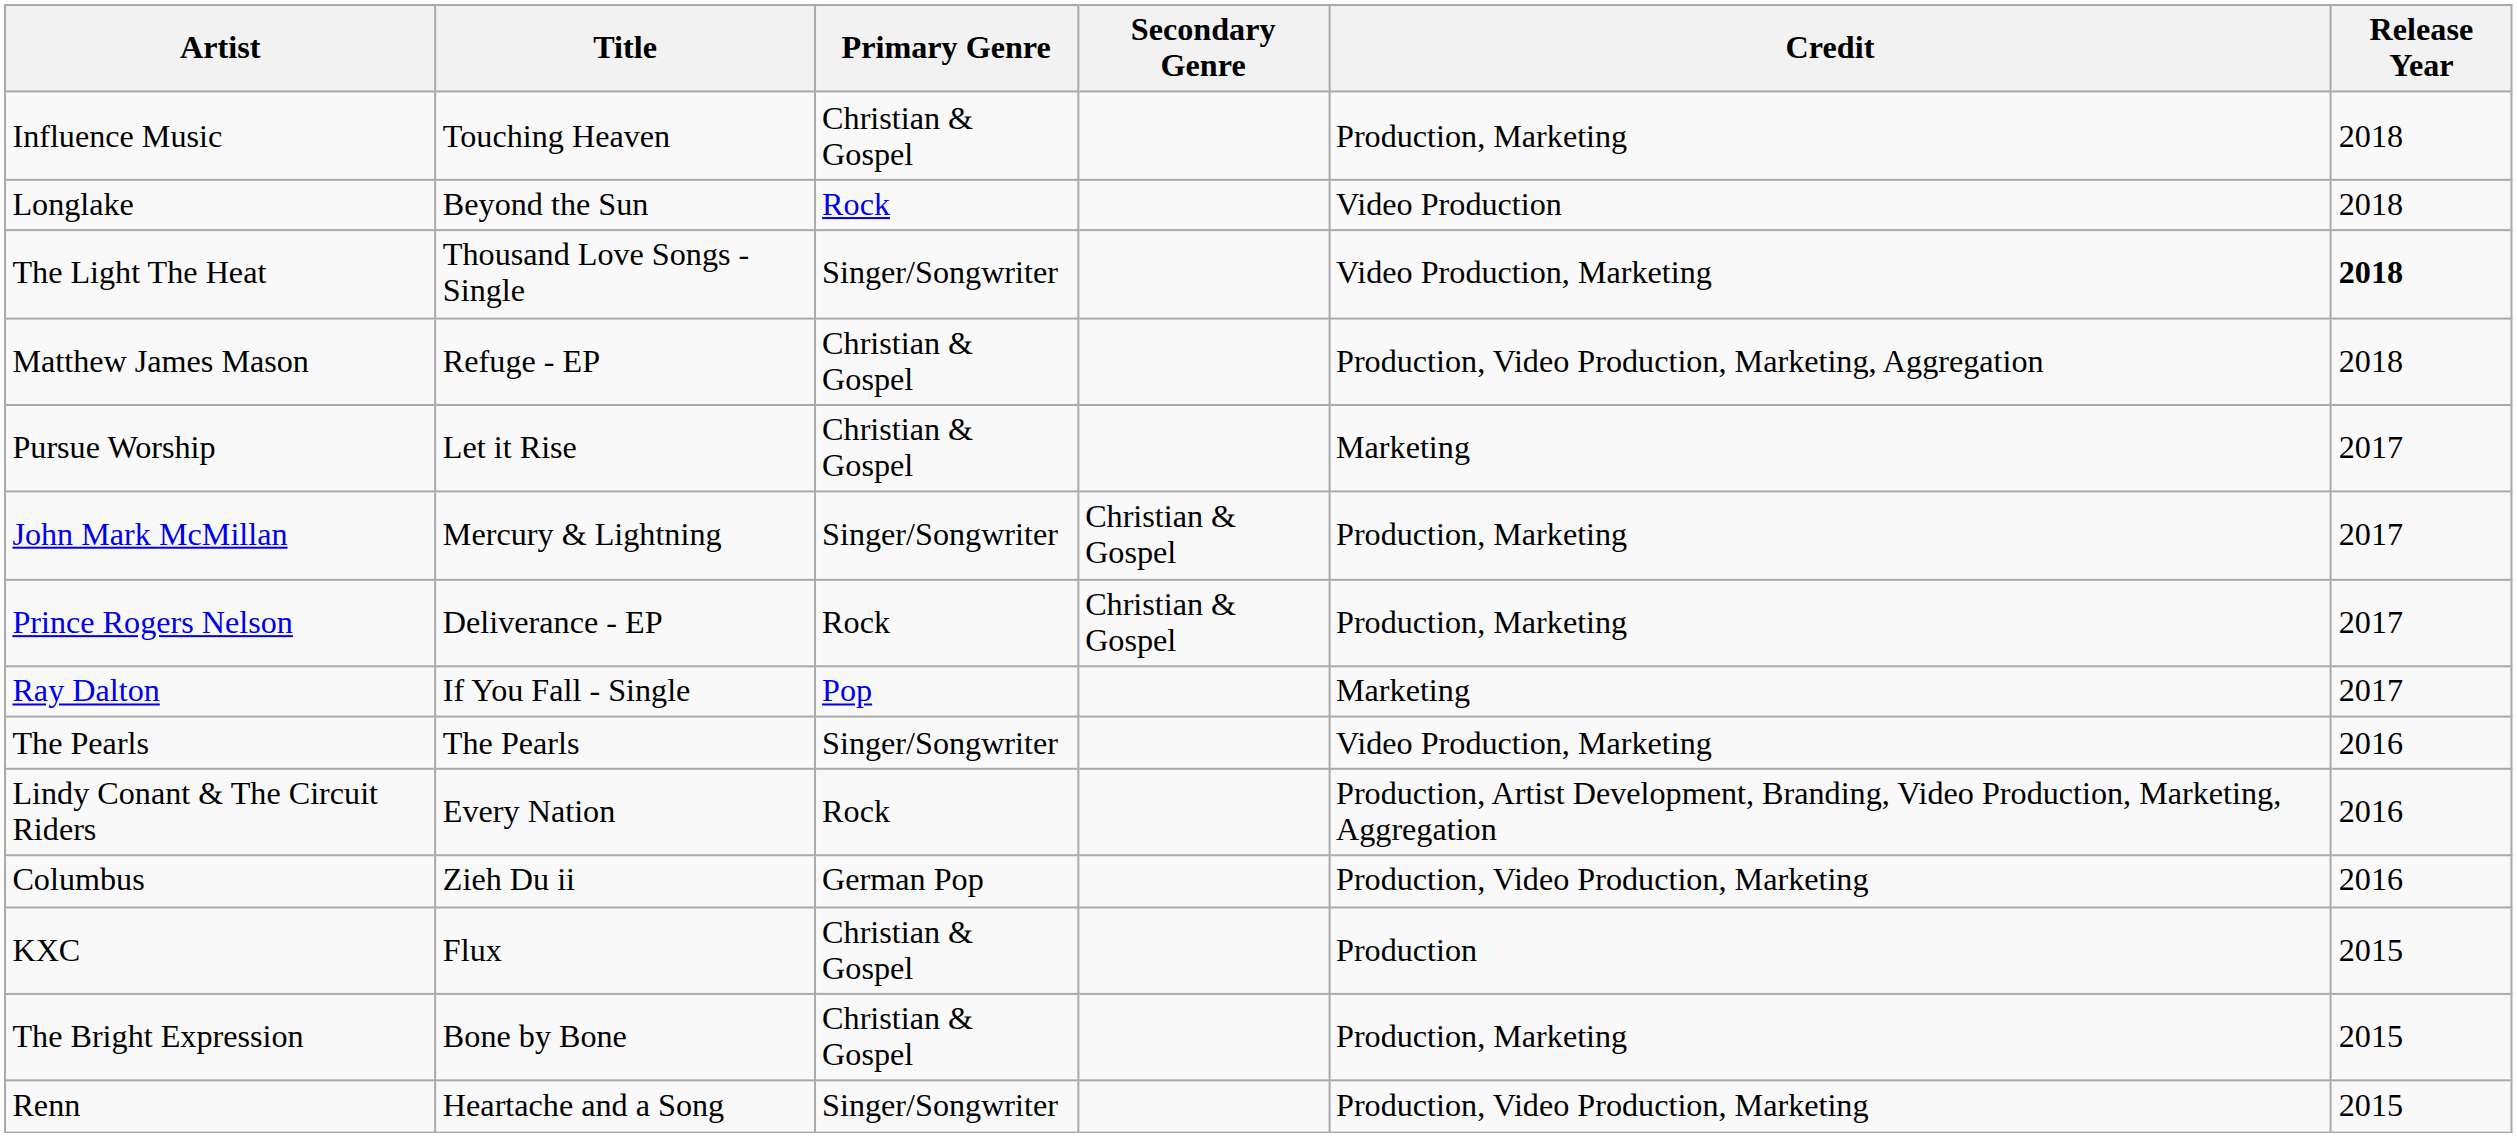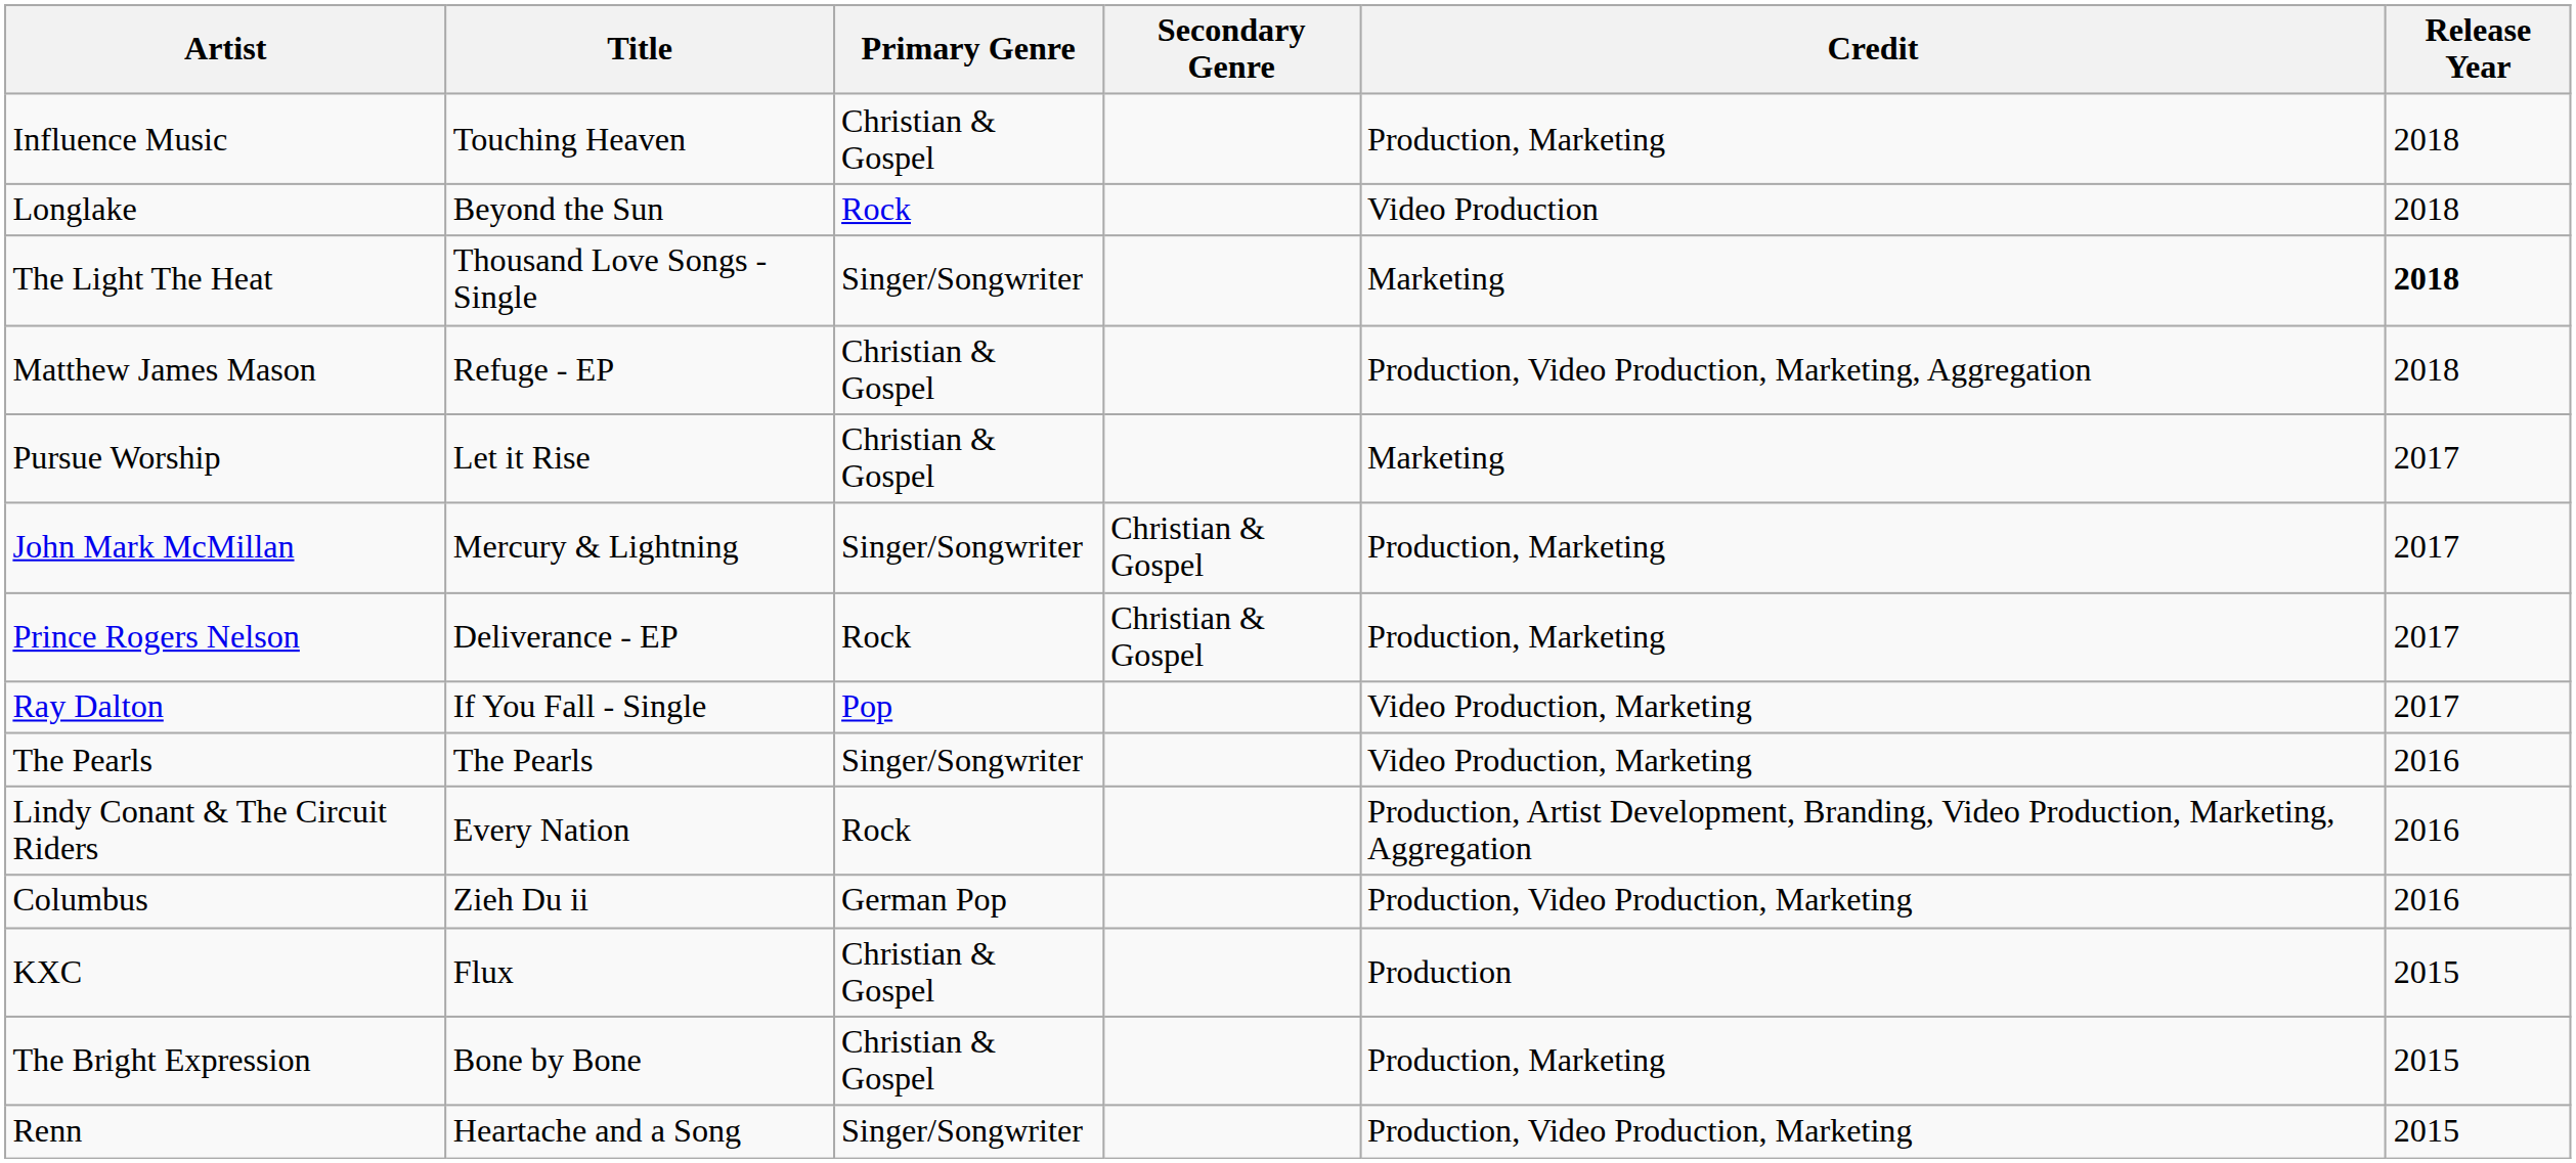The Light The Heat | Credit: Video Production, Marketing -> Marketing
Ray Dalton | Credit: Marketing -> Video Production, Marketing
